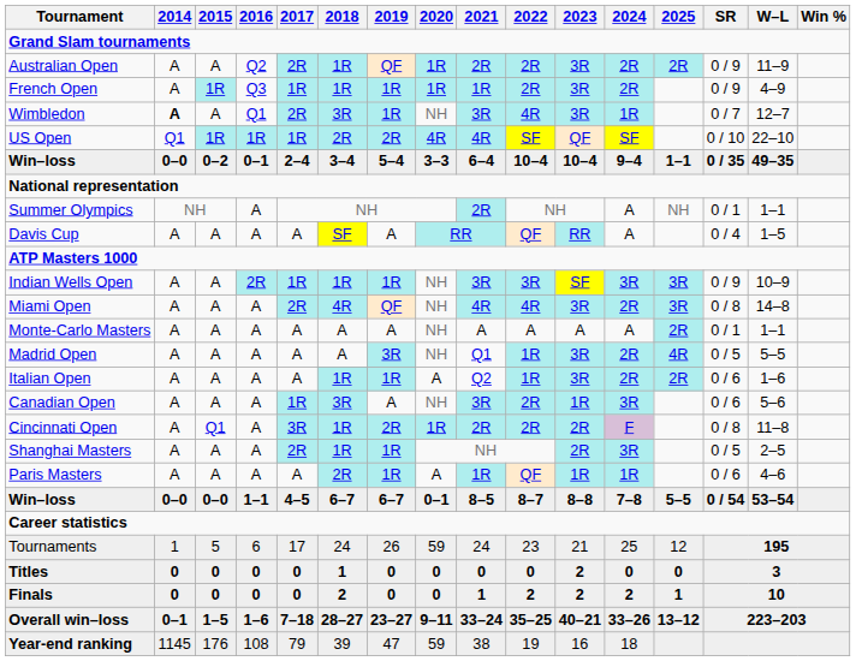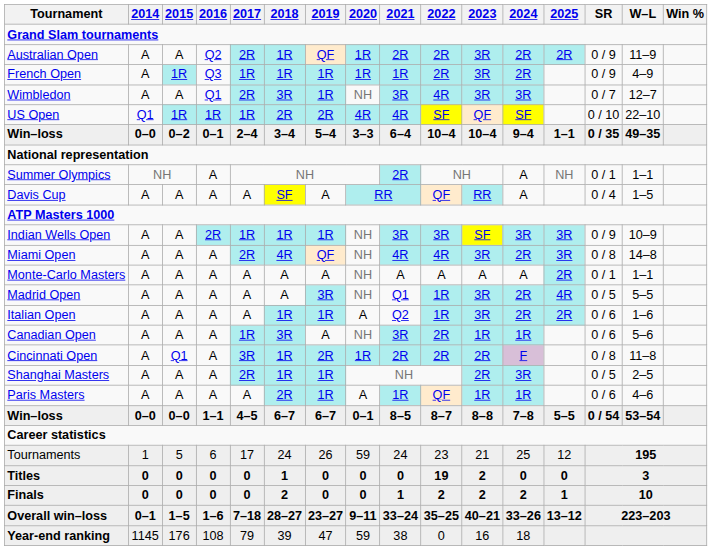Wimbledon | 2014: bold -> normal
Wimbledon | 2024: 1R -> 3R
Canadian Open | 2024: 3R -> 1R
Titles | 2022: 0 -> 19
Year-end ranking | 2022: 19 -> 0
